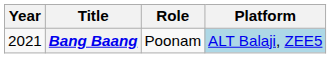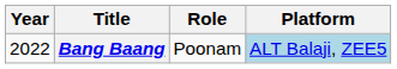Bang Baang | Year: 2021 -> 2022
